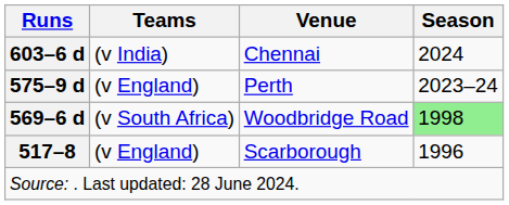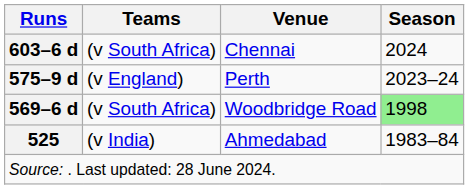Chennai | Teams: (v India) -> (v South Africa)
+ row: 525 | (v India) | Ahmedabad | 1983–84
- row: 517–8 | (v England) | Scarborough | 1996
